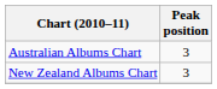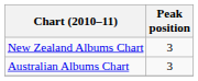rows swapped: Australian Albums Chart <-> New Zealand Albums Chart
